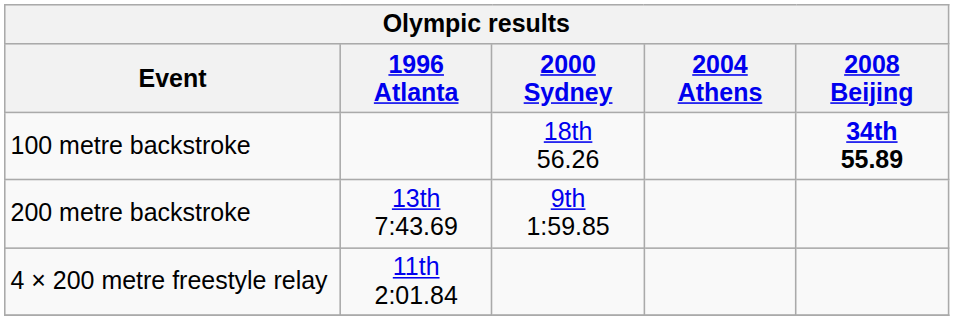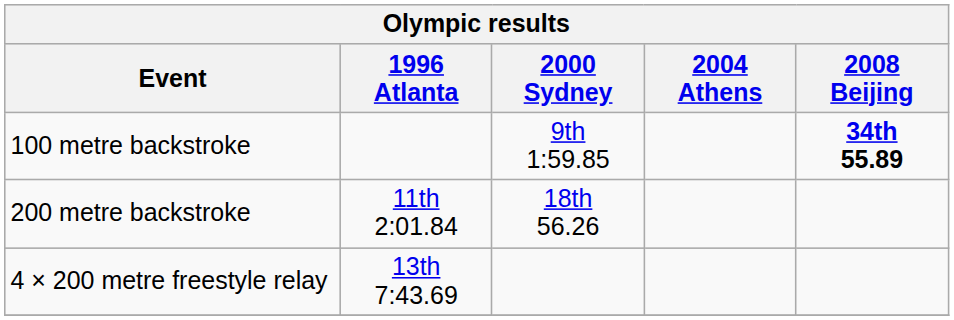100 metre backstroke | 2000 Sydney: 18th 56.26 -> 9th 1:59.85
200 metre backstroke | 1996 Atlanta: 13th 7:43.69 -> 11th 2:01.84
200 metre backstroke | 2000 Sydney: 9th 1:59.85 -> 18th 56.26
4 × 200 metre freestyle relay | 1996 Atlanta: 11th 2:01.84 -> 13th 7:43.69
